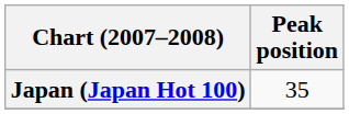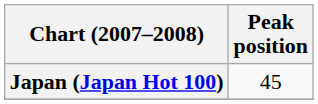Japan (Japan Hot 100) | Peak position: 35 -> 45
